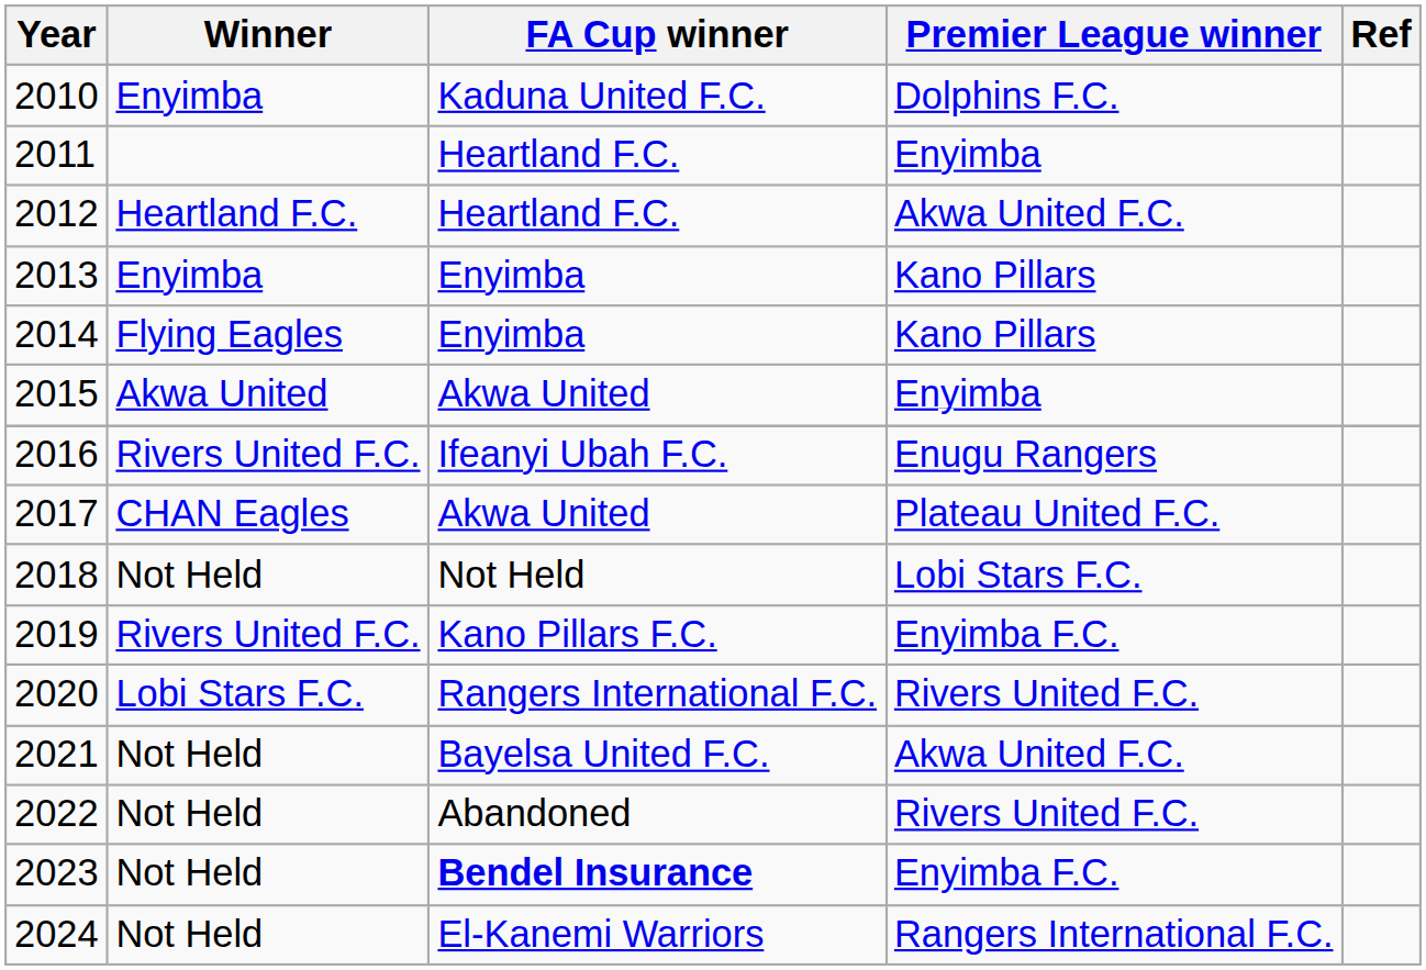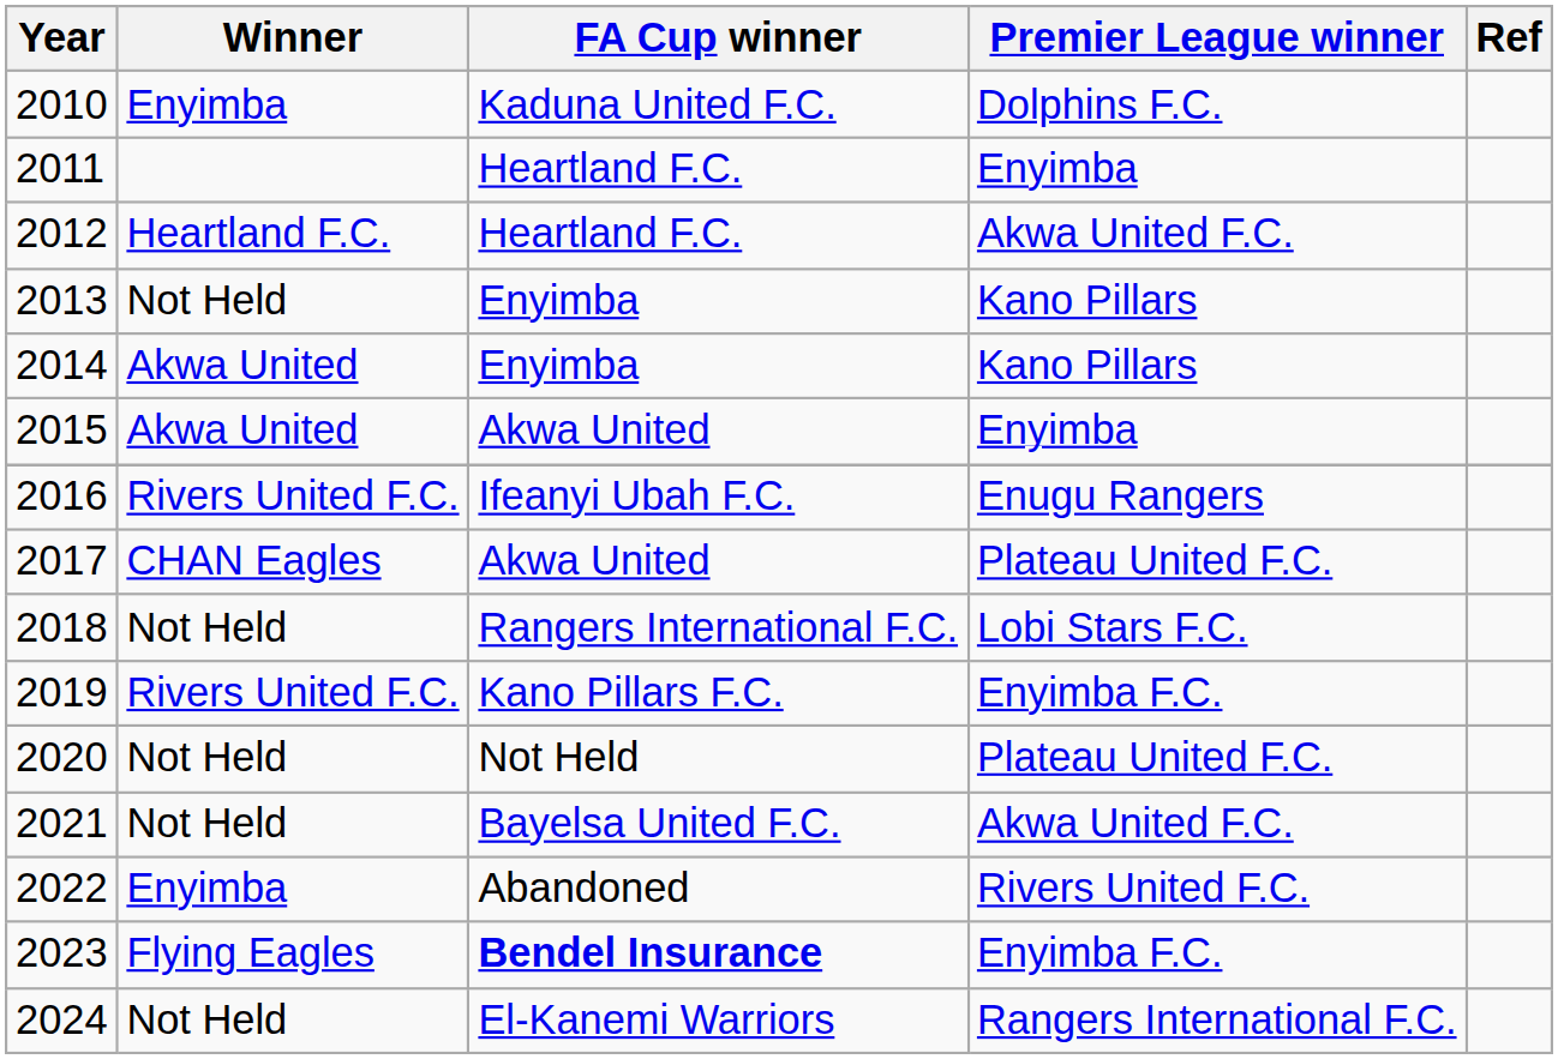2013 | Winner: Enyimba -> Not Held
2014 | Winner: Flying Eagles -> Akwa United
2018 | FA Cup winner: Not Held -> Rangers International F.C.
2020 | Winner: Lobi Stars F.C. -> Not Held
2020 | FA Cup winner: Rangers International F.C. -> Not Held
2020 | Premier League winner: Rivers United F.C. -> Plateau United F.C.
2022 | Winner: Not Held -> Enyimba
2023 | Winner: Not Held -> Flying Eagles
